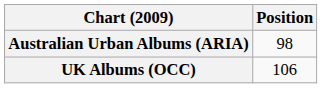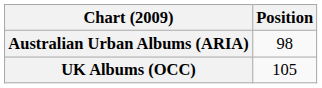UK Albums (OCC) | Position: 106 -> 105
